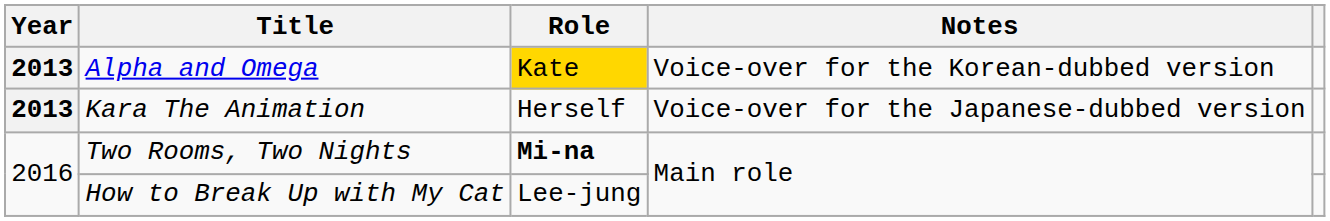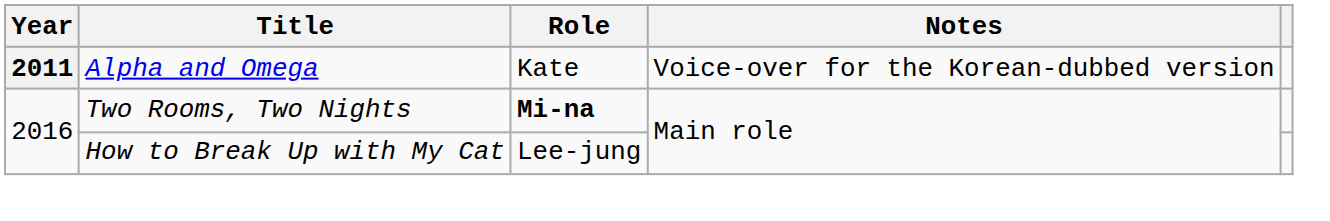Alpha and Omega | Year: 2013 -> 2011
Alpha and Omega | Role: gold background -> no background
- row: 2013 | Kara The Animation | Herself | Voice-over for the Japanese-dubbed version
